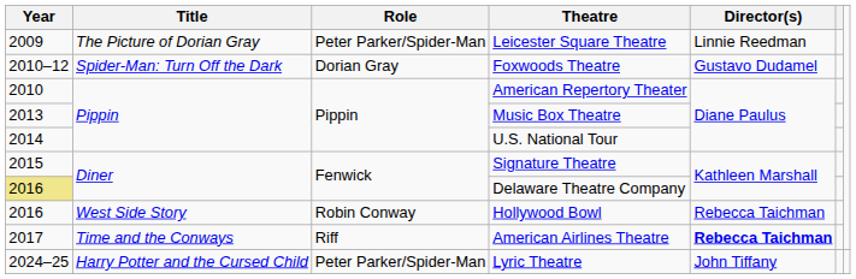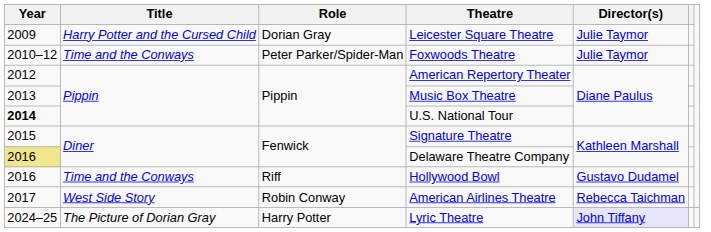Leicester Square Theatre | Title: The Picture of Dorian Gray -> Harry Potter and the Cursed Child
Leicester Square Theatre | Role: Peter Parker/Spider-Man -> Dorian Gray
Leicester Square Theatre | Director(s): Linnie Reedman -> Julie Taymor
Foxwoods Theatre | Title: Spider-Man: Turn Off the Dark -> Time and the Conways
Foxwoods Theatre | Role: Dorian Gray -> Peter Parker/Spider-Man
Foxwoods Theatre | Director(s): Gustavo Dudamel -> Julie Taymor
American Repertory Theater | Year: 2010 -> 2012
U.S. National Tour | Year: normal -> bold
Hollywood Bowl | Title: West Side Story -> Time and the Conways
Hollywood Bowl | Role: Robin Conway -> Riff
Hollywood Bowl | Director(s): Rebecca Taichman -> Gustavo Dudamel
American Airlines Theatre | Title: Time and the Conways -> West Side Story
American Airlines Theatre | Role: Riff -> Robin Conway
American Airlines Theatre | Director(s): bold -> normal
Lyric Theatre | Title: Harry Potter and the Cursed Child -> The Picture of Dorian Gray
Lyric Theatre | Role: Peter Parker/Spider-Man -> Harry Potter
Lyric Theatre | Director(s): no background -> lavender background
